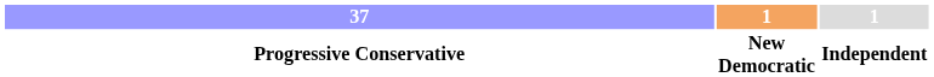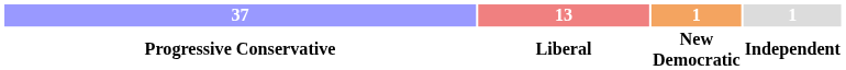+ column: 13 | Liberal
